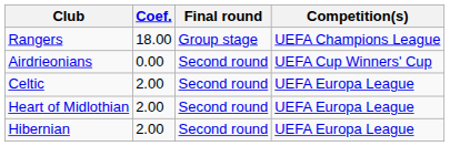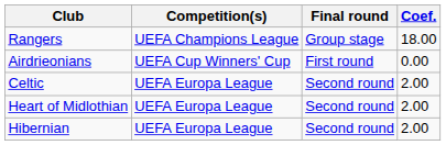columns swapped: Competition(s) <-> Coef.
Airdrieonians | Final round: Second round -> First round
